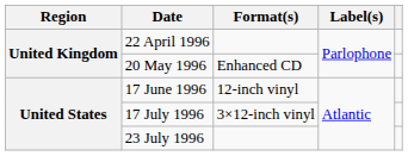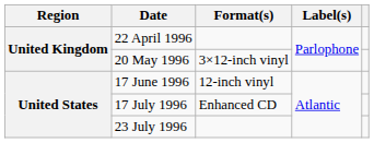20 May 1996 | Format(s): Enhanced CD -> 3×12-inch vinyl
17 July 1996 | Format(s): 3×12-inch vinyl -> Enhanced CD
